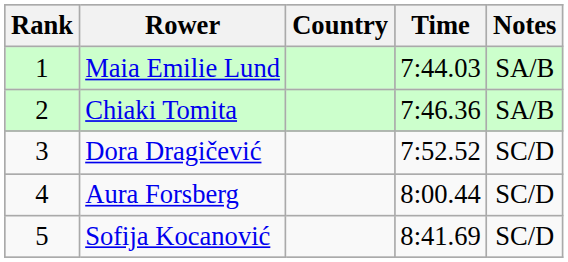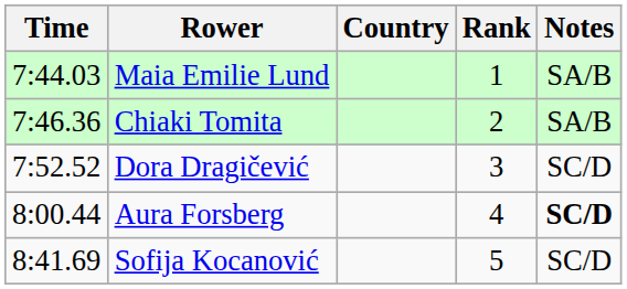columns swapped: Rank <-> Time
Aura Forsberg | Notes: normal -> bold
